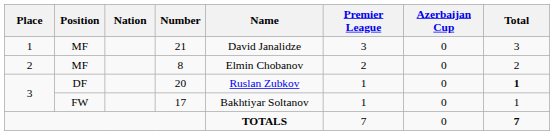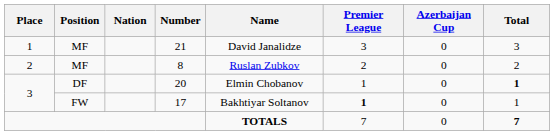8 | Name: Elmin Chobanov -> Ruslan Zubkov
20 | Name: Ruslan Zubkov -> Elmin Chobanov
17 | Premier League: normal -> bold
